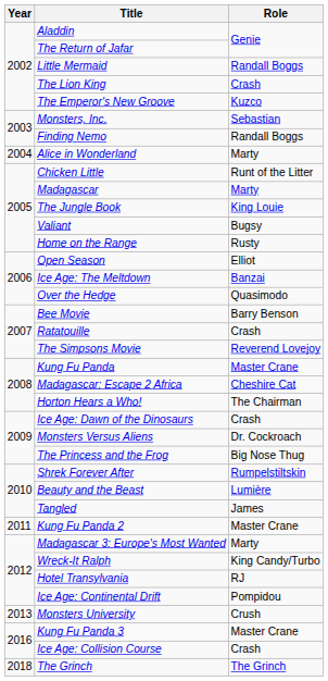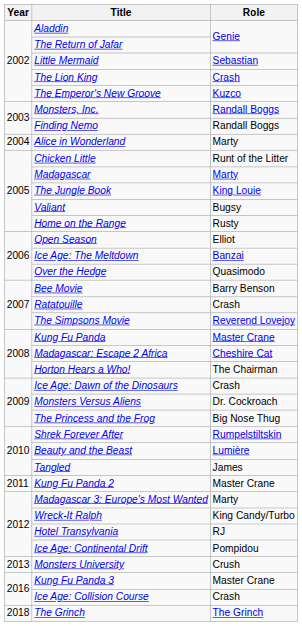Little Mermaid | Role: Randall Boggs -> Sebastian
Monsters, Inc. | Role: Sebastian -> Randall Boggs
